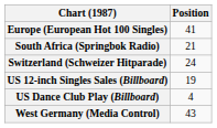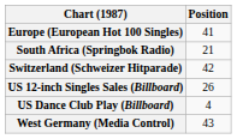Switzerland (Schweizer Hitparade) | Position: 24 -> 42
US 12-inch Singles Sales (Billboard) | Position: 19 -> 26
